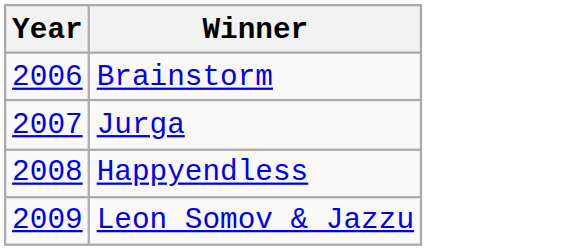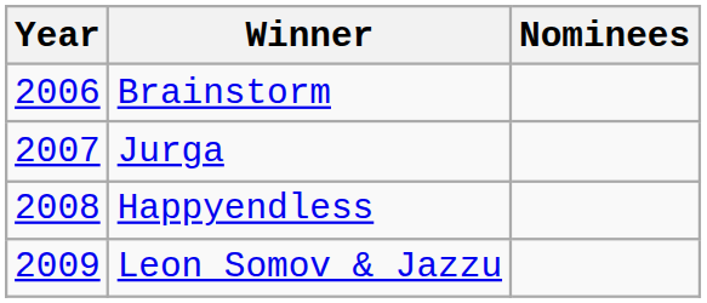+ column: Nominees
